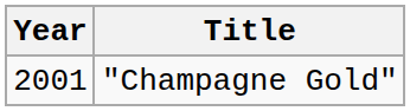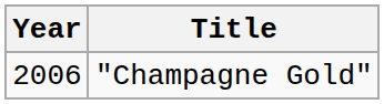"Champagne Gold" | Year: 2001 -> 2006
